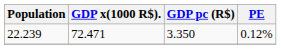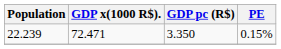22.239 | PE: 0.12% -> 0.15%
